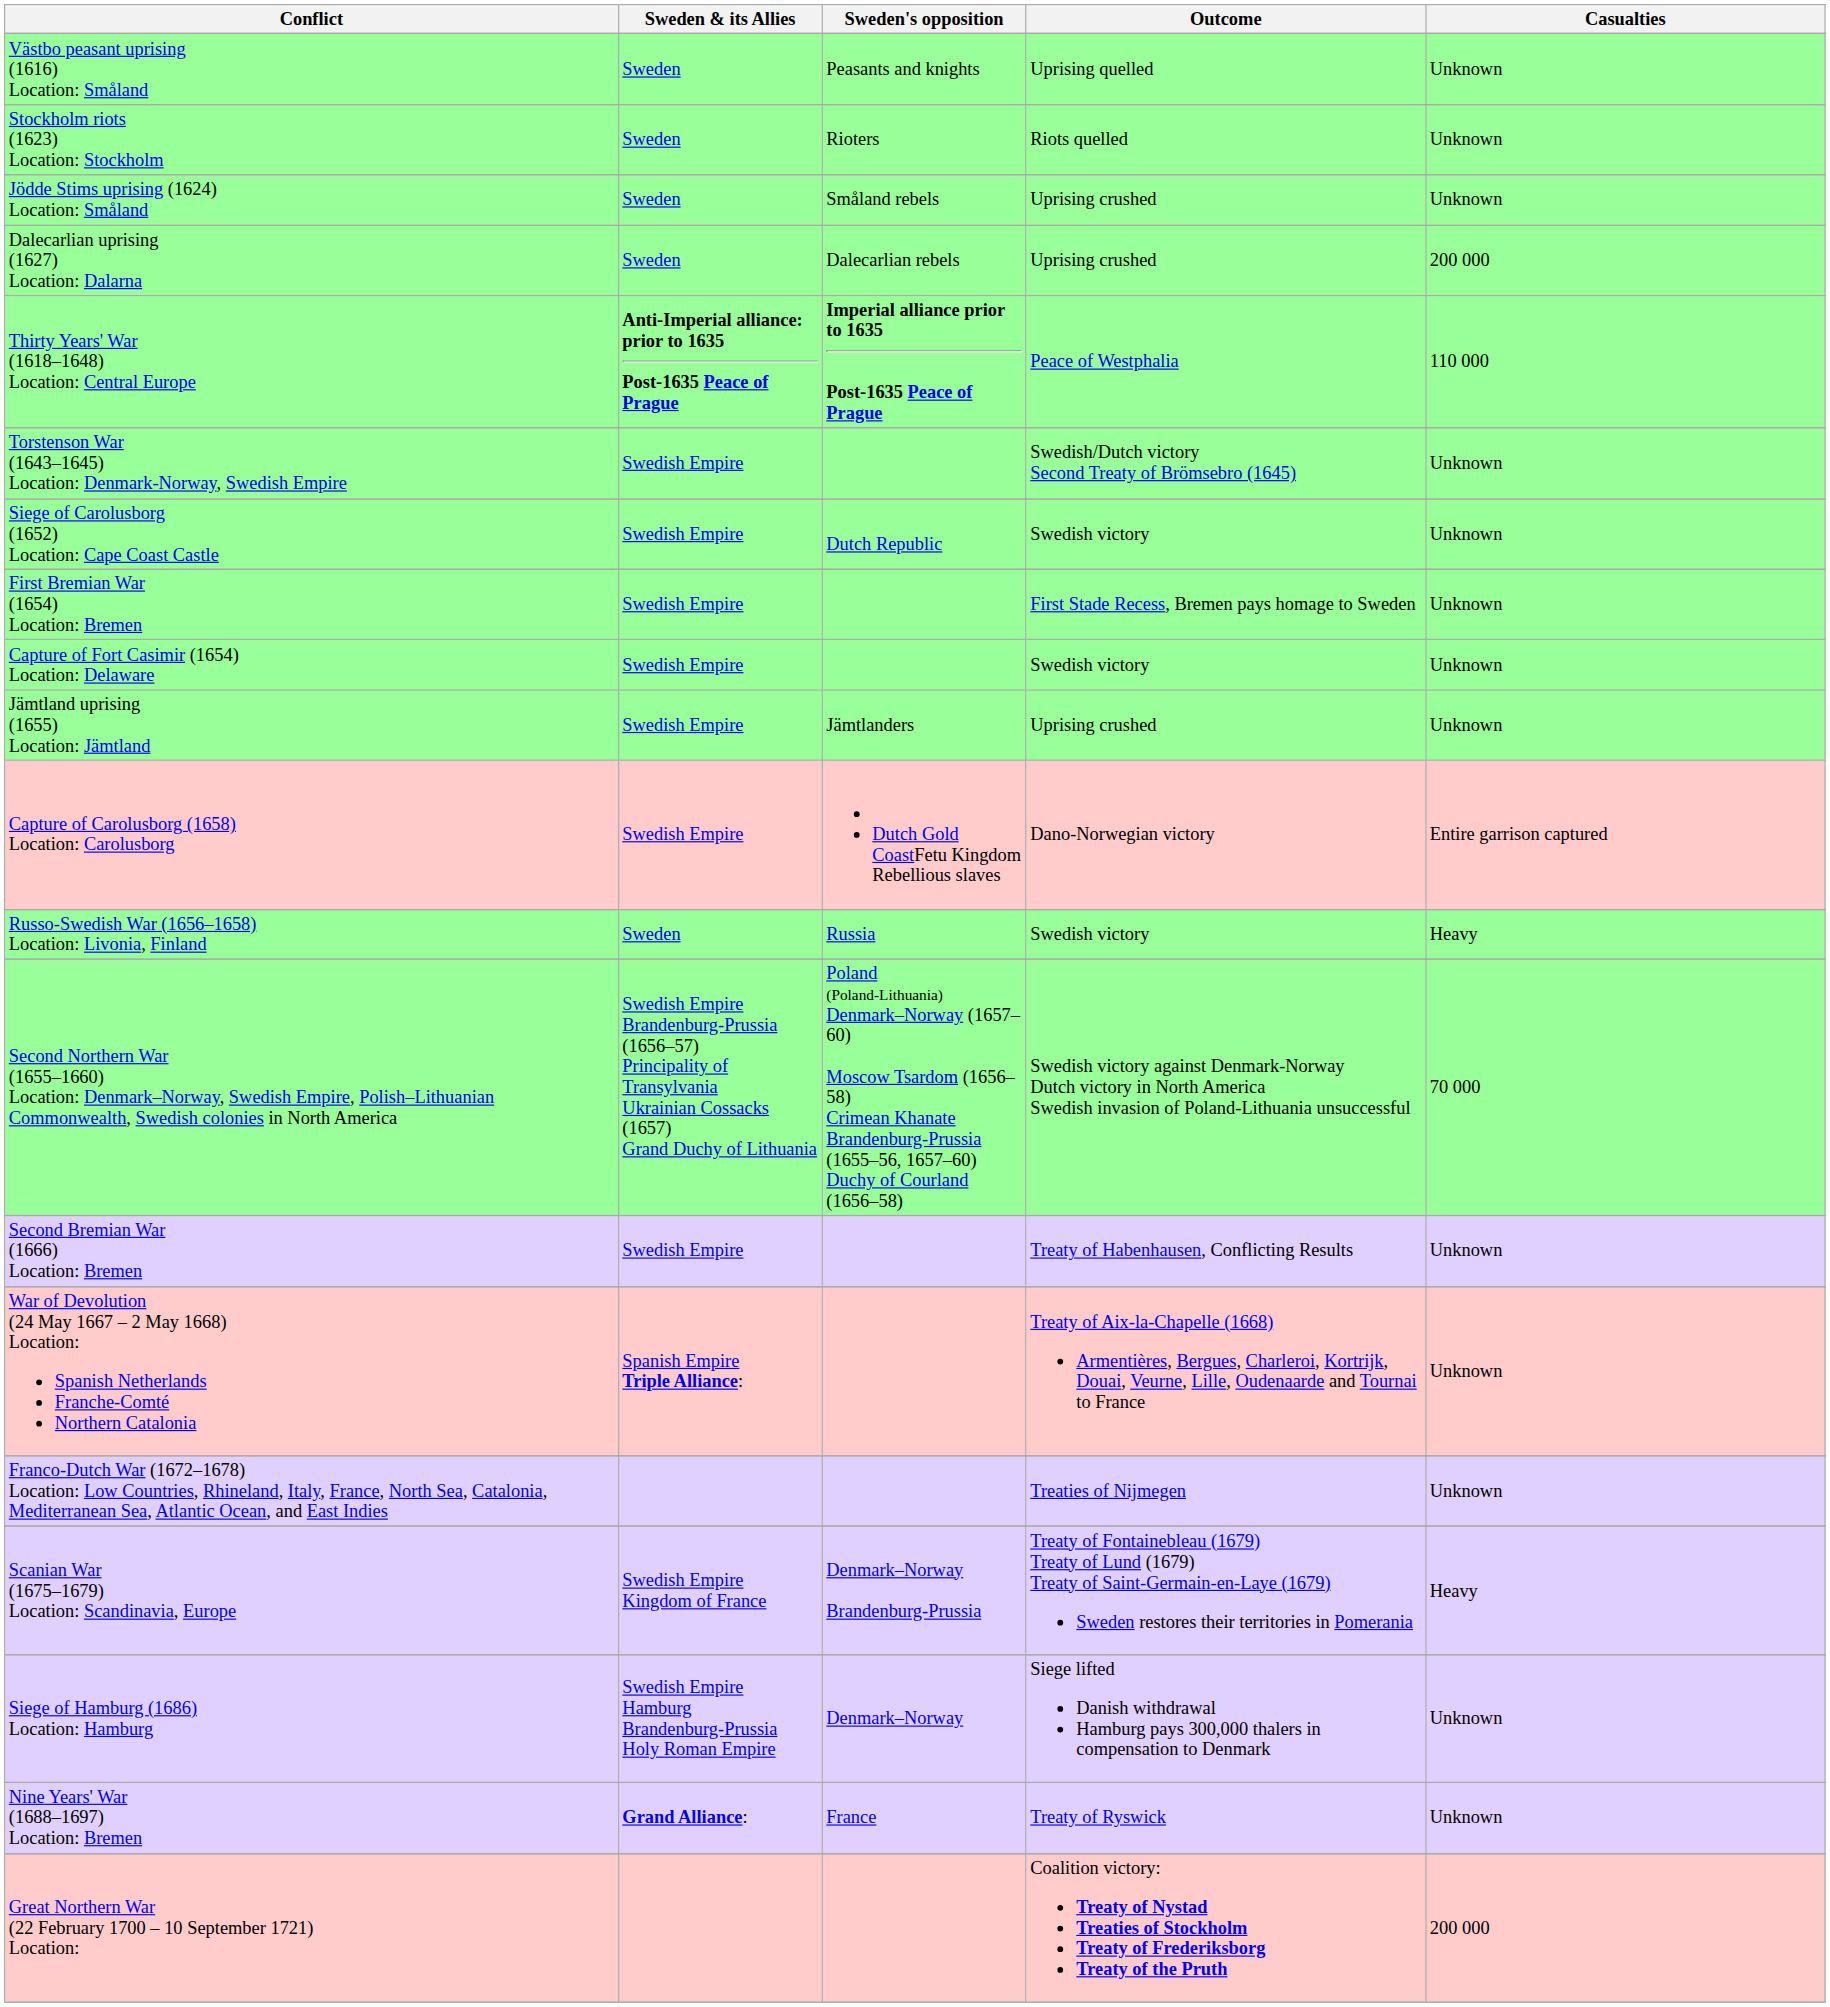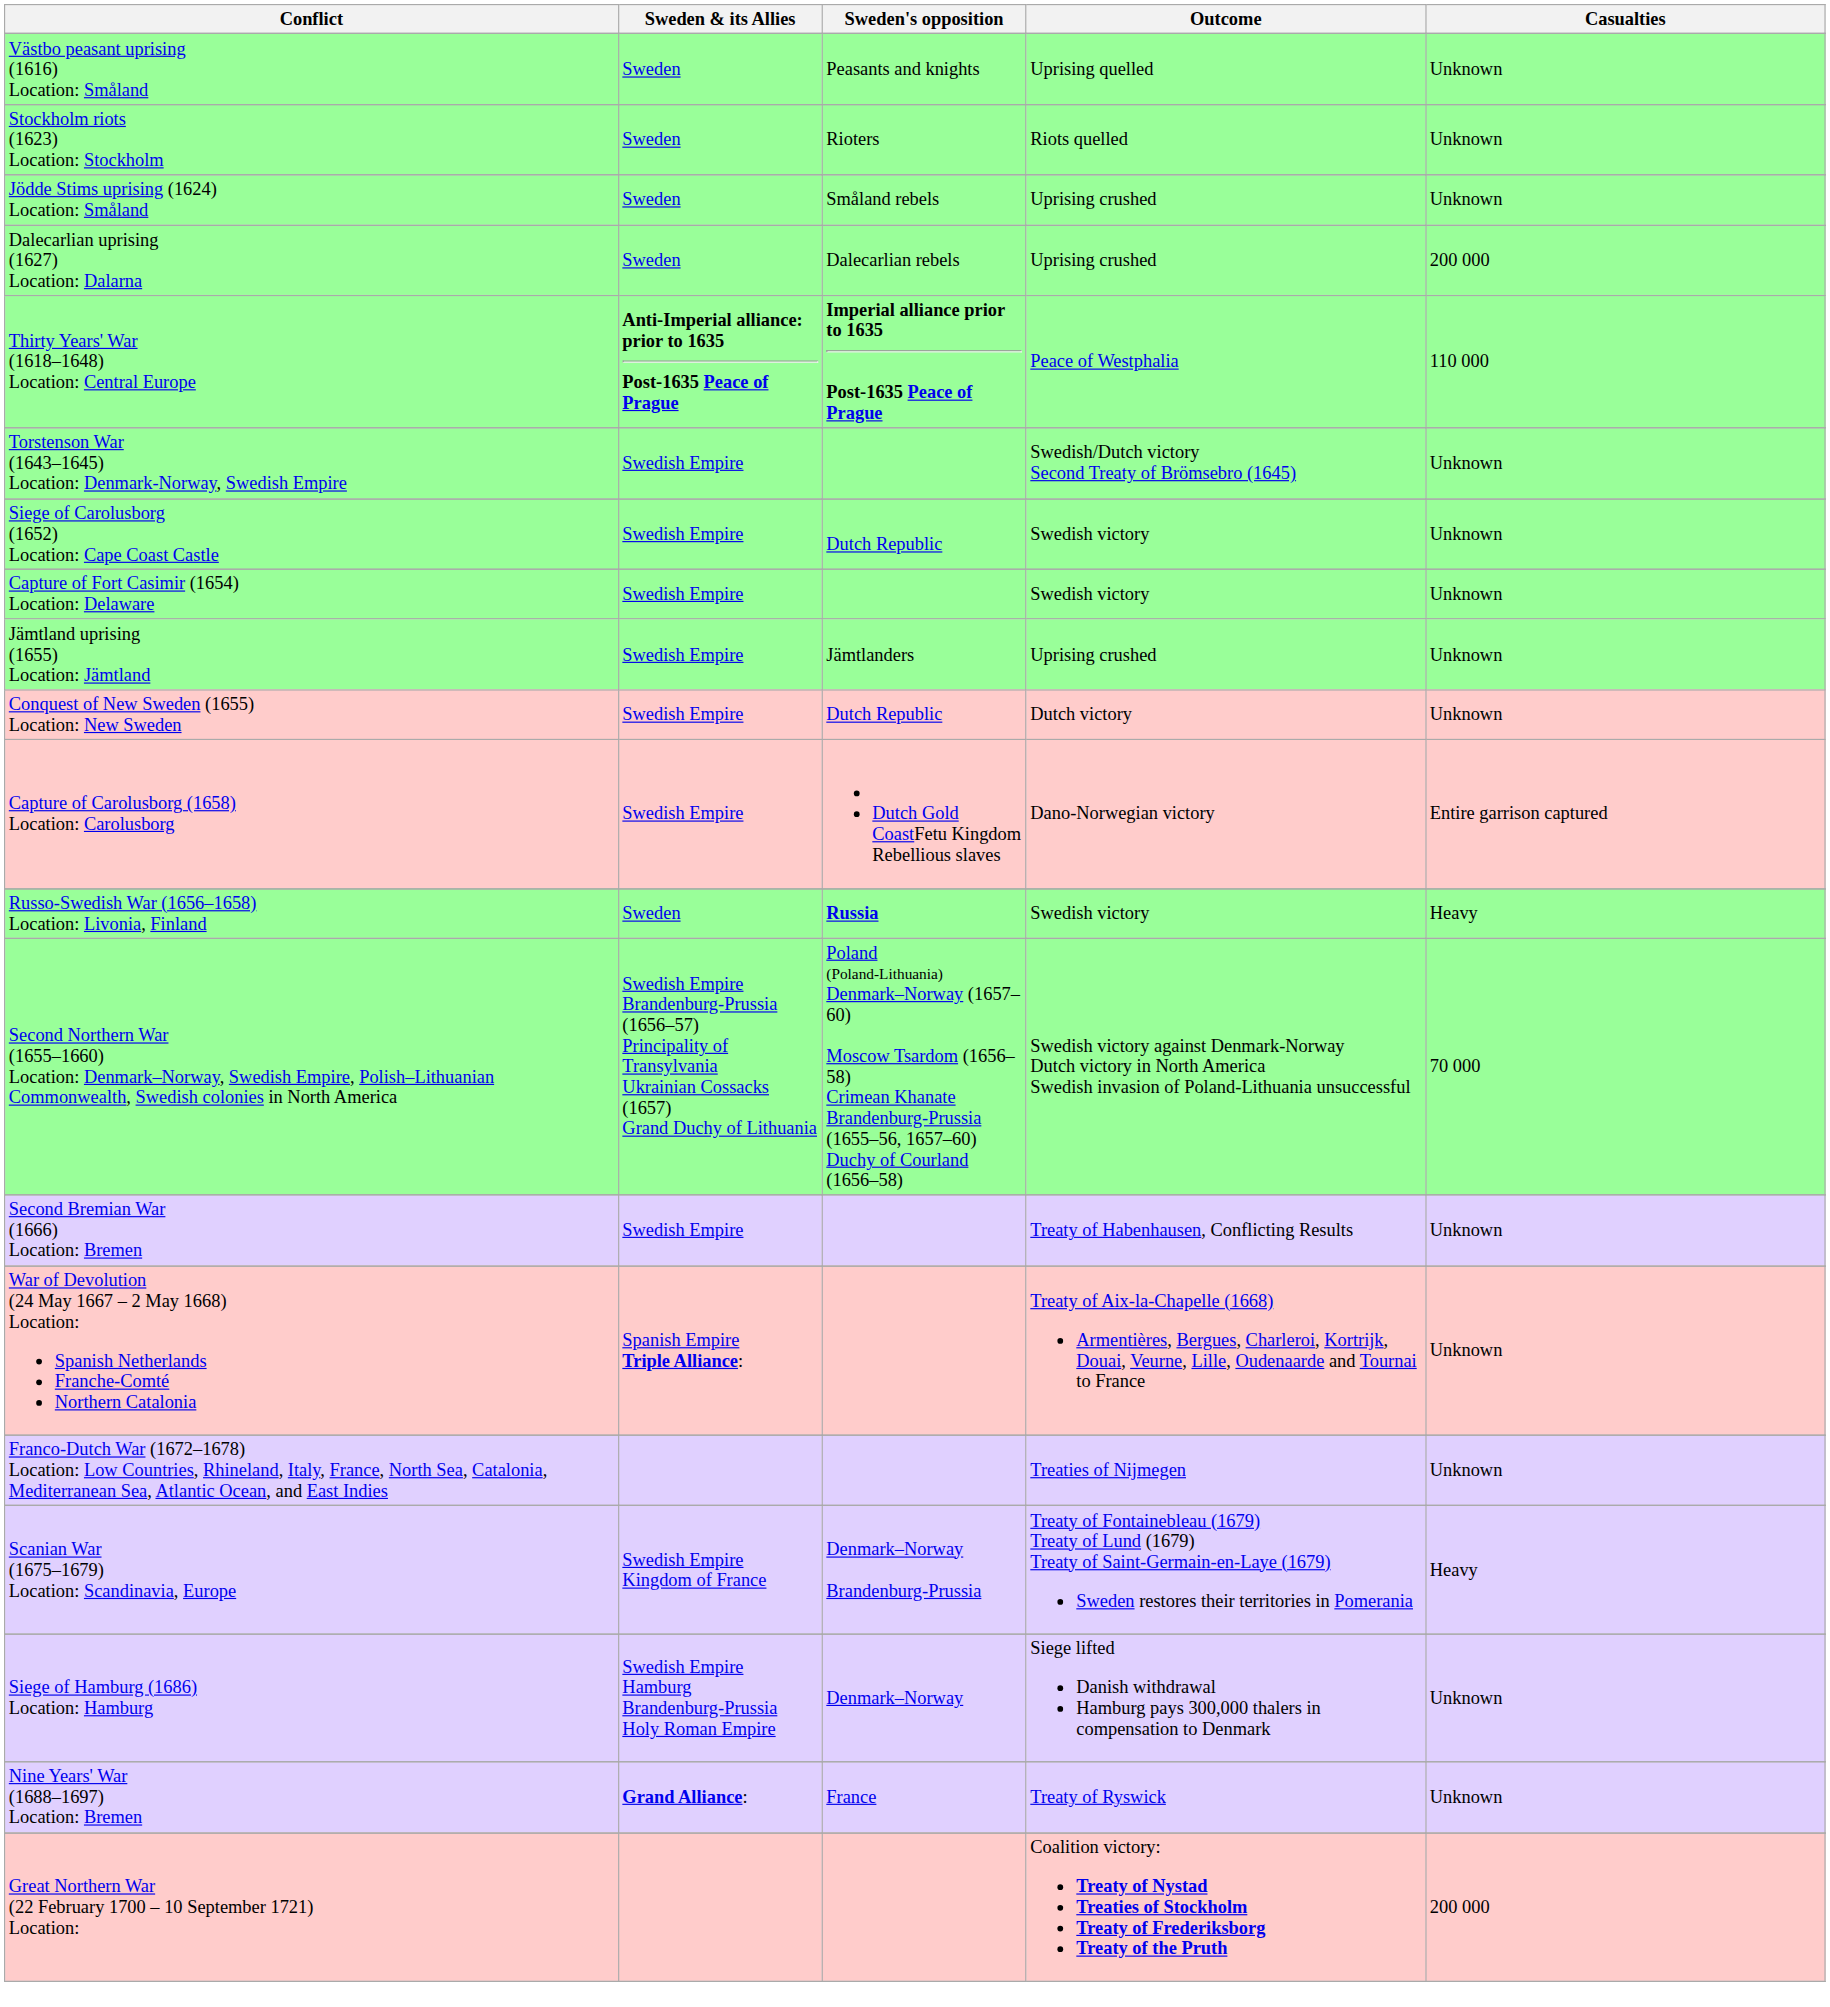- row: First Bremian War (1654) Location: Bremen | Swedish Empire | First Stade Recess, Bremen pays homage to Sweden | Unknown
+ row: Conquest of New Sweden (1655) Location: New Sweden | Swedish Empire | Dutch Republic | Dutch victory | Unknown
Russo-Swedish War (1656–1658) Location: Livonia, Finland | Sweden's opposition: normal -> bold
